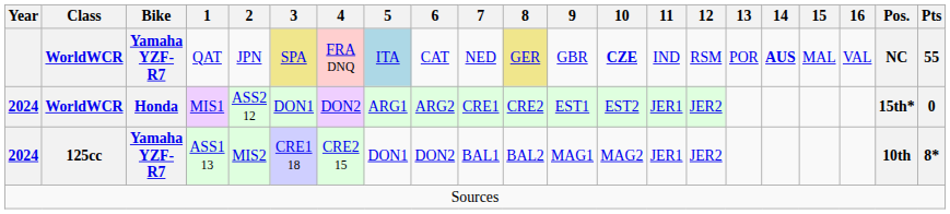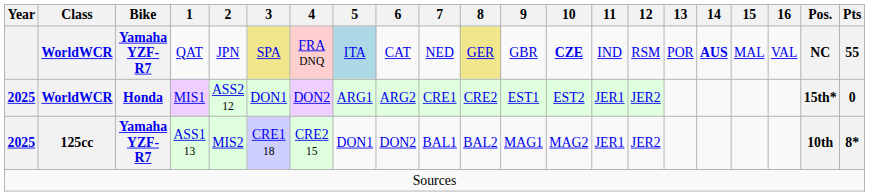MIS1 | Year: 2024 -> 2025
ASS1 13 | Year: 2024 -> 2025
